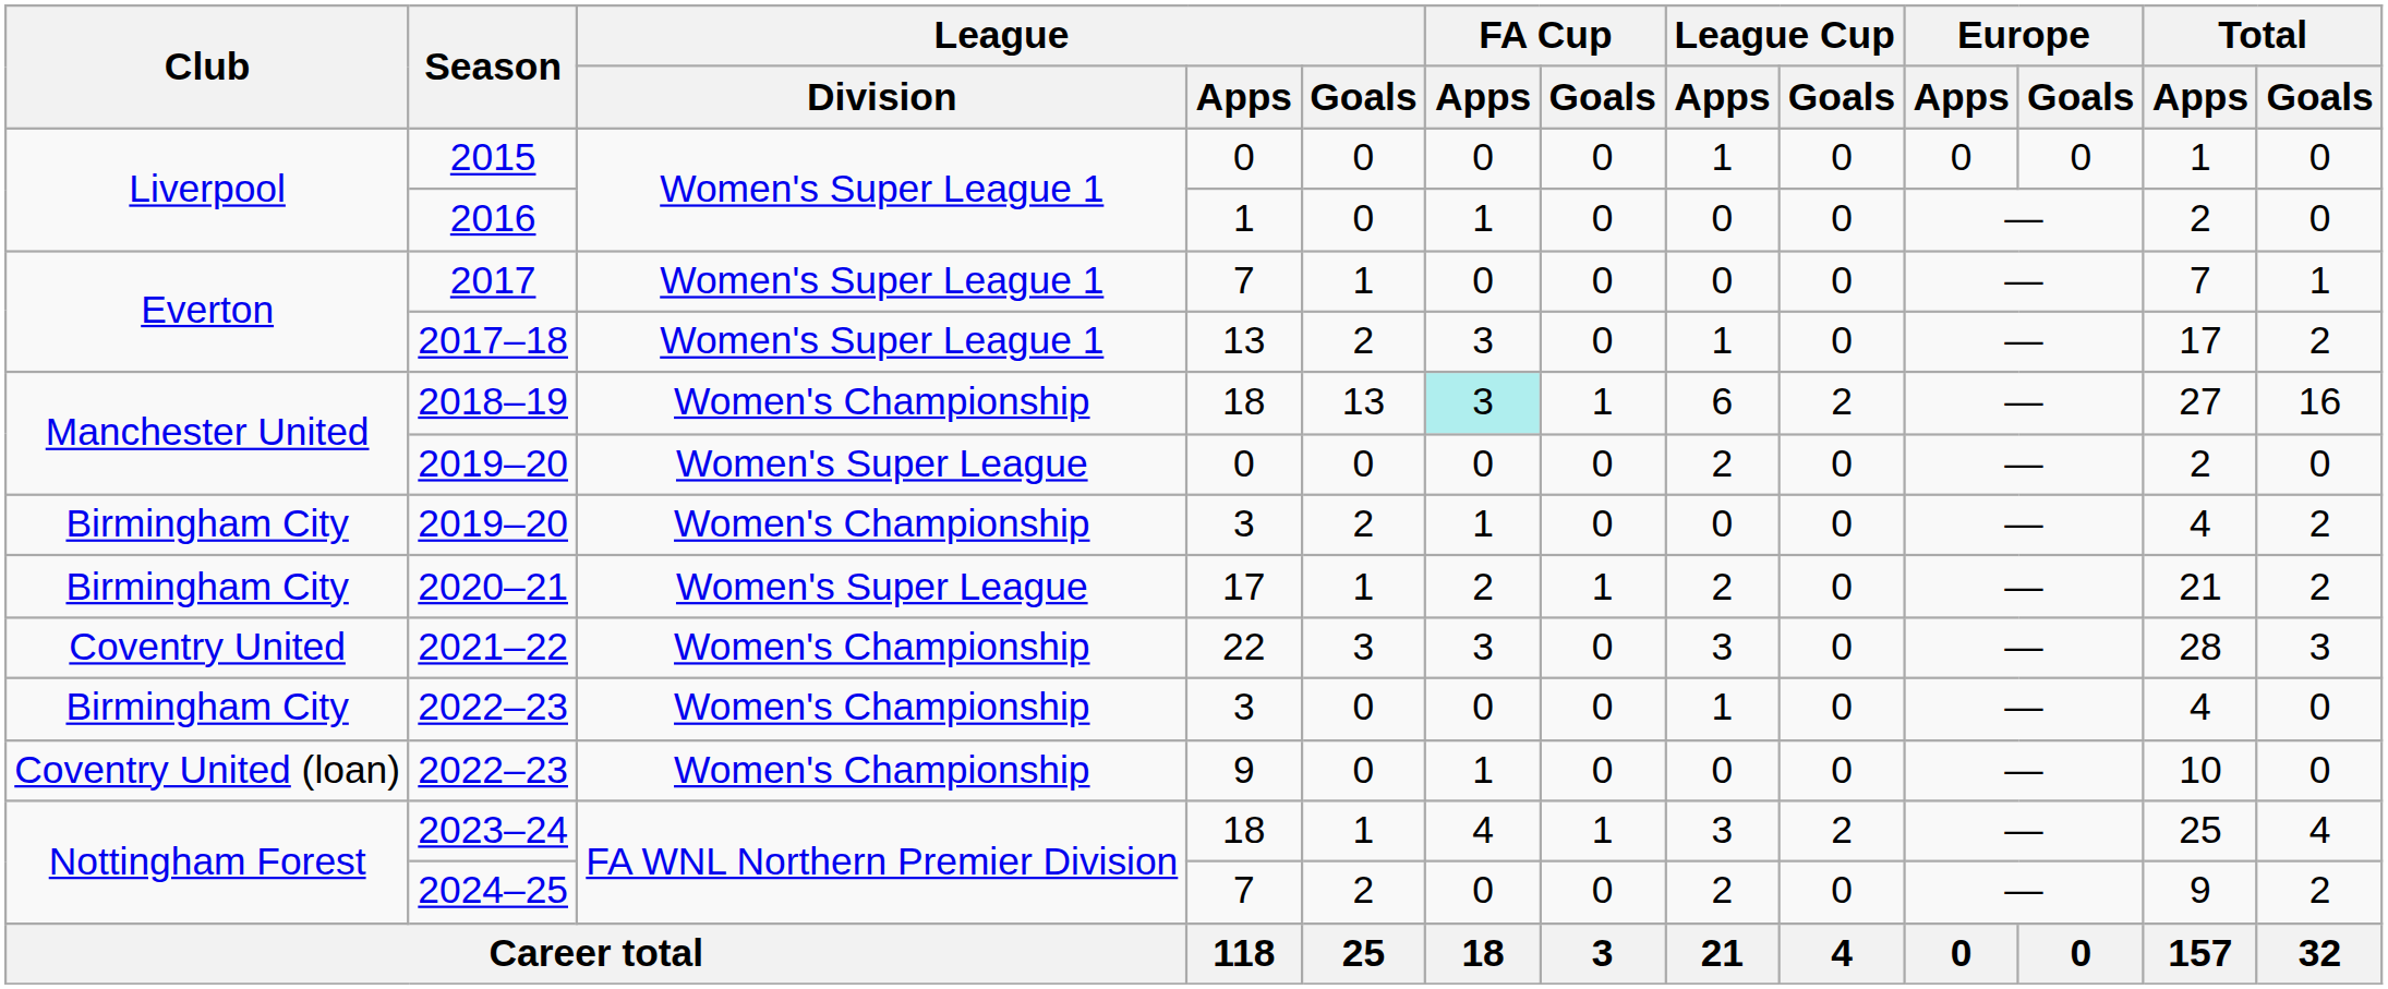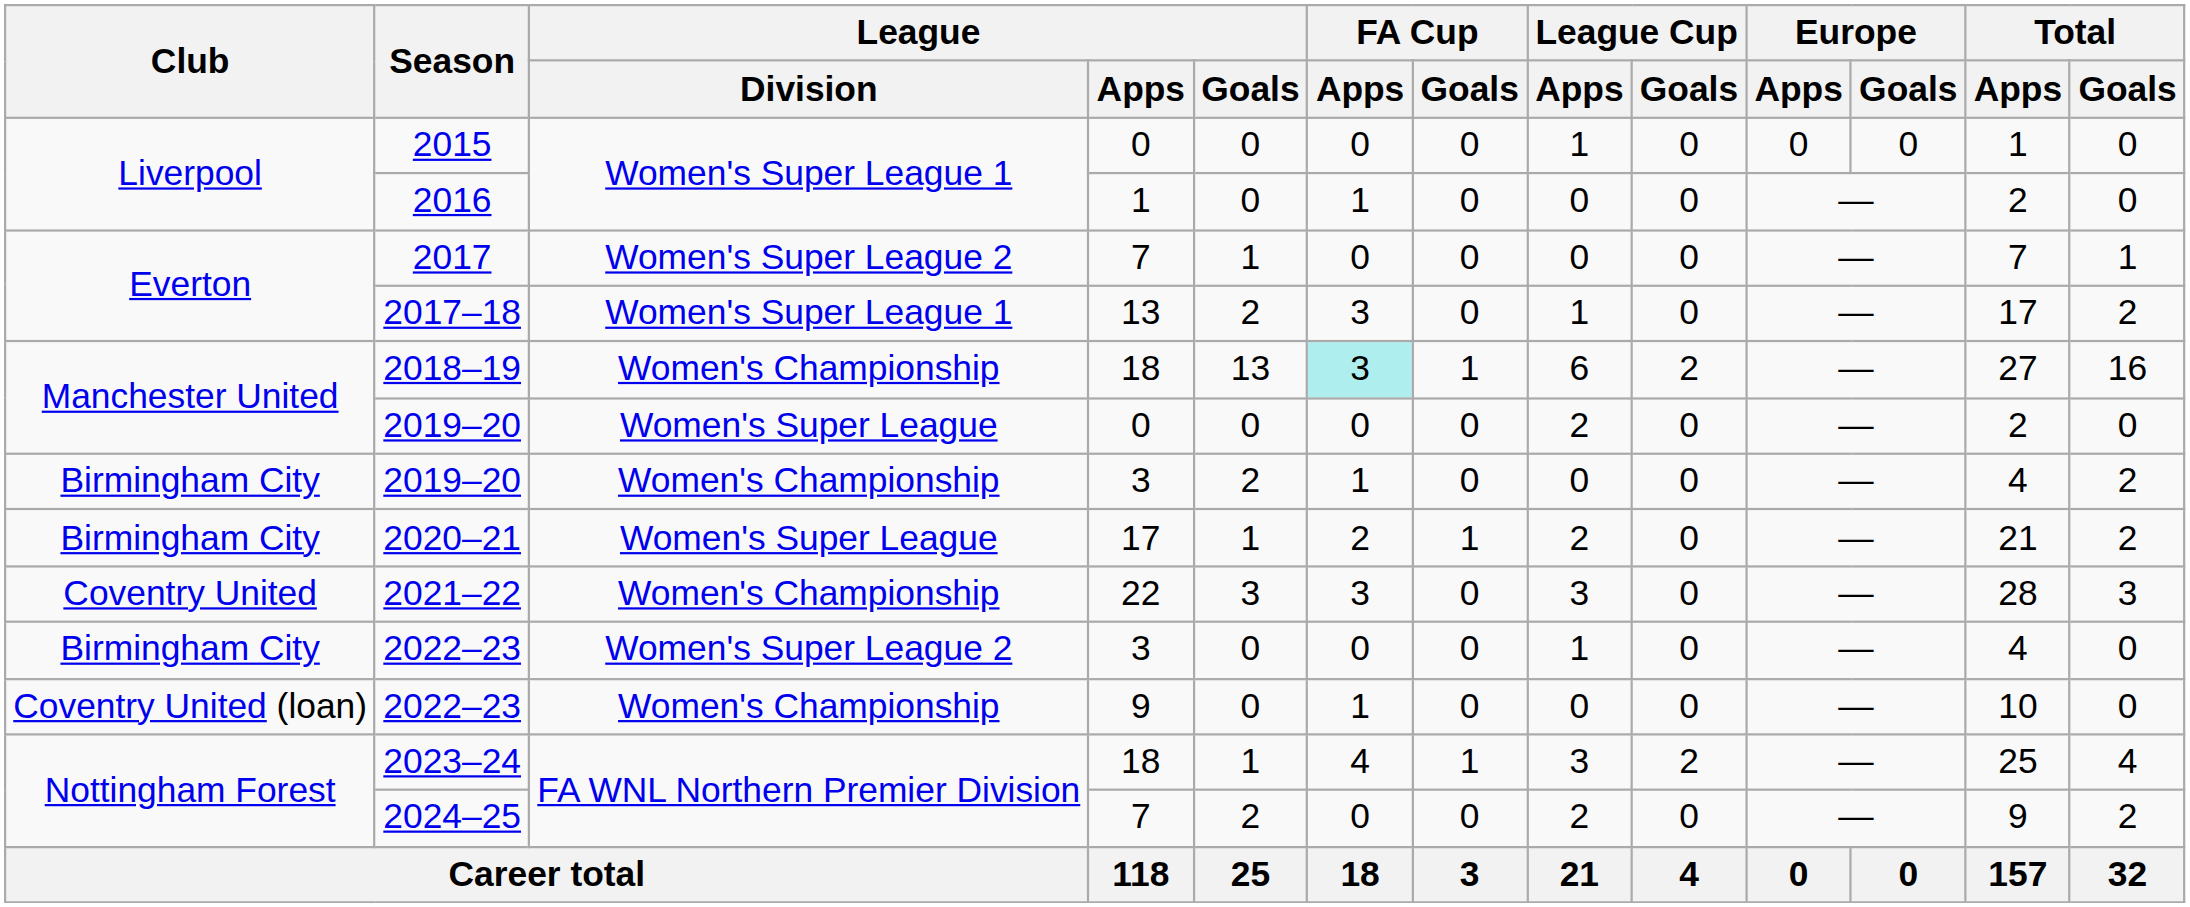2017 | League / Division: Women's Super League 1 -> Women's Super League 2
2022–23 / 3 | League / Division: Women's Championship -> Women's Super League 2
